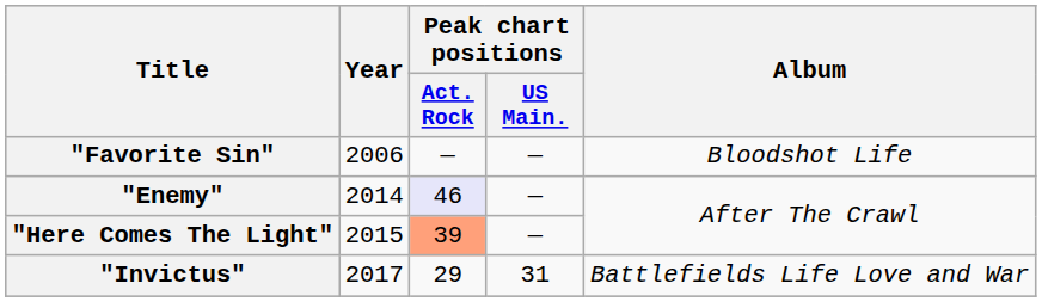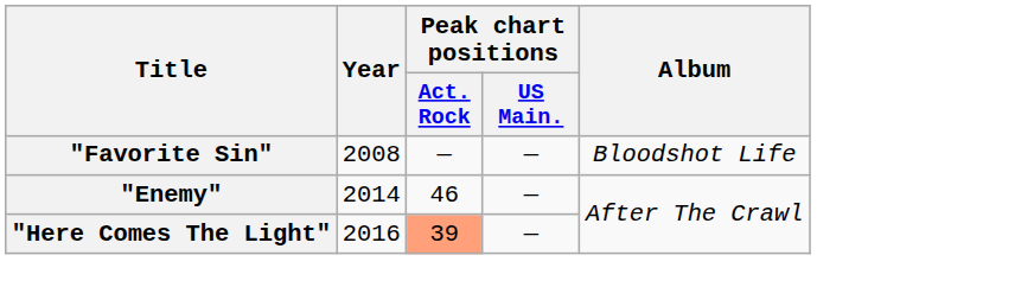"Favorite Sin" | Year: 2006 -> 2008
"Enemy" | Peak chart positions / Act. Rock: lavender background -> no background
"Here Comes The Light" | Year: 2015 -> 2016
- row: "Invictus" | 2017 | 29 | 31 | Battlefields Life Love and War
